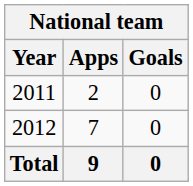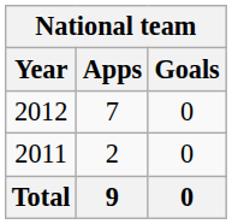rows swapped: 2011 <-> 2012
